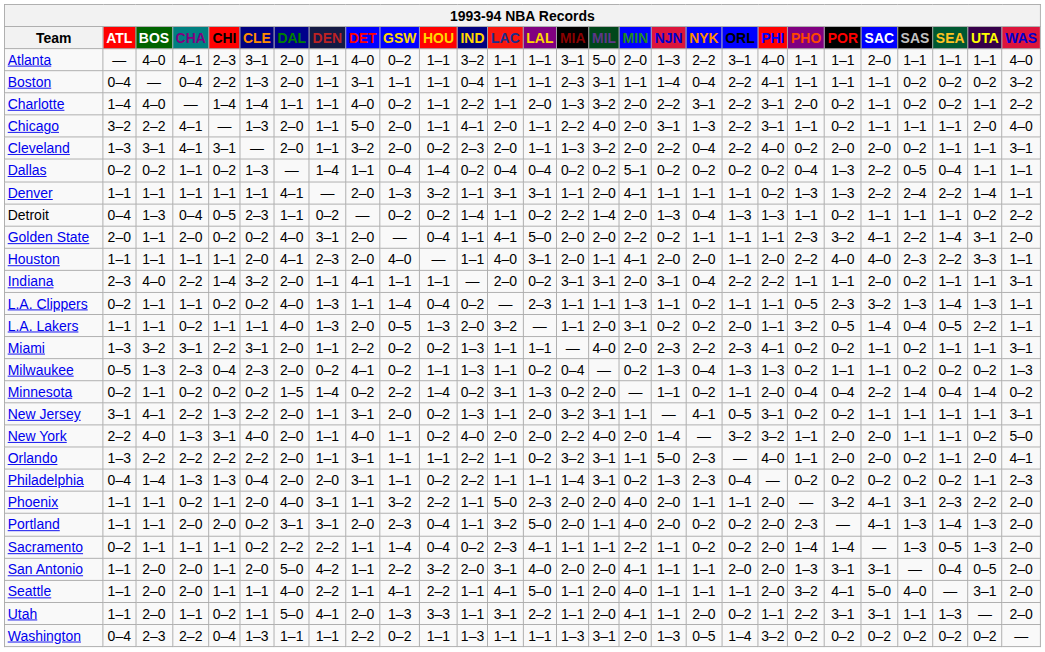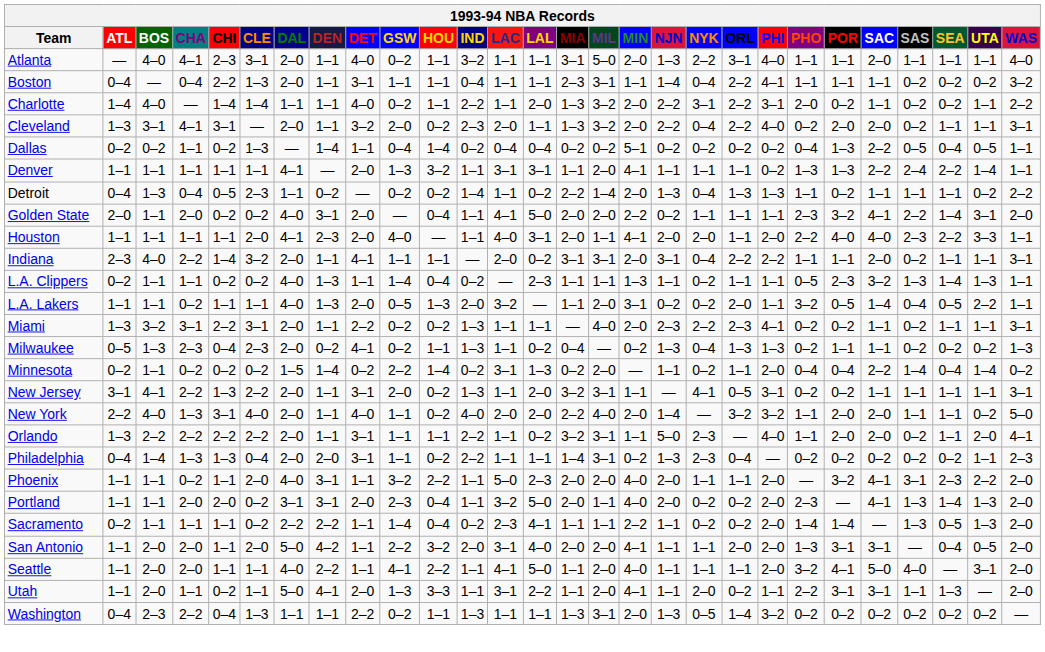- row: Chicago | 3–2 | 2–2 | 4–1 | — | 1–3 | 2–0 | 1–1 | 5–0 | 2–0 | 1–1 | 4–1 | 2–0 | 1–1 | 2–2 | 4–0 | 2–0 | 3–1 | 1–3 | 2–2 | 3–1 | 1–1 | 0–2 | 1–1 | 1–1 | 1–1 | 2–0 | 4–0
Dallas | UTA: 1–1 -> 0–5
